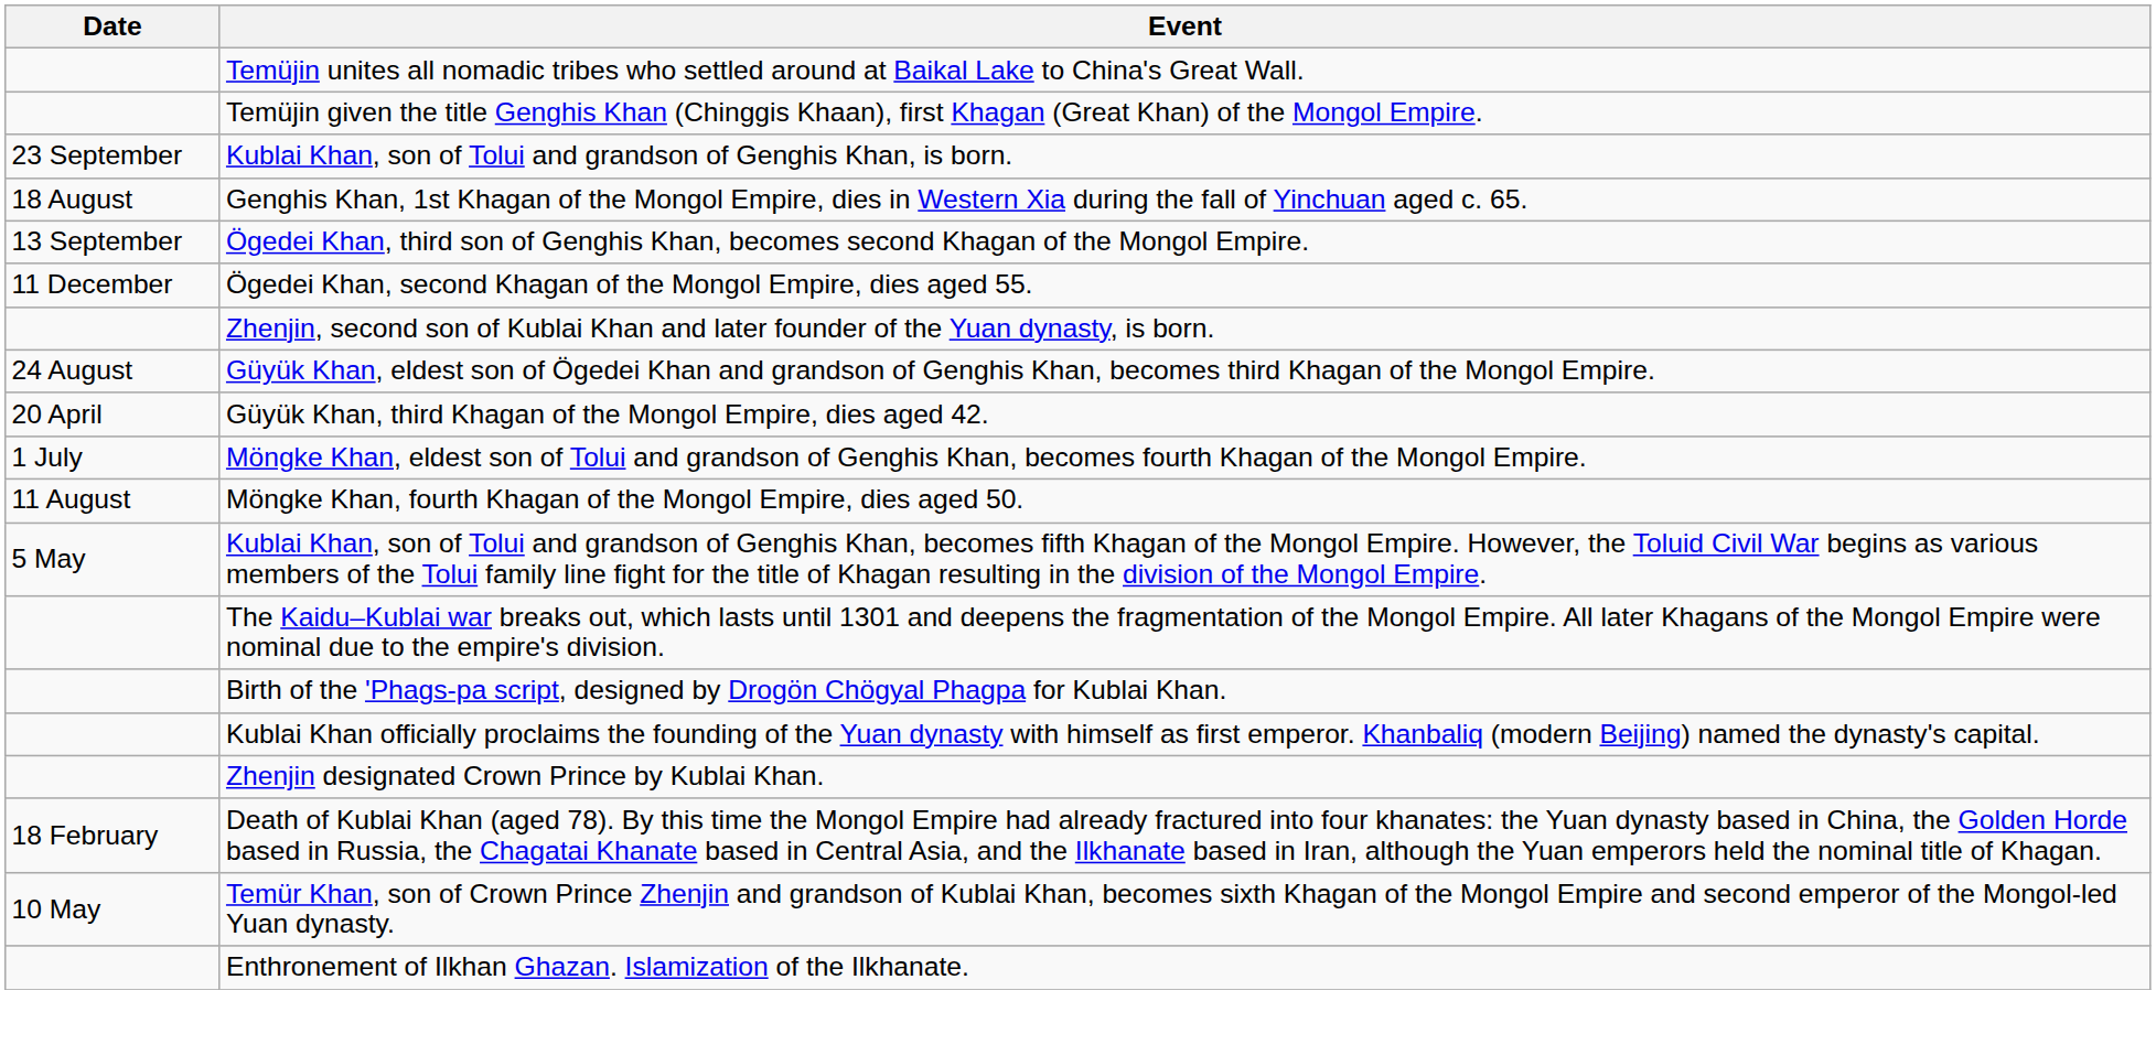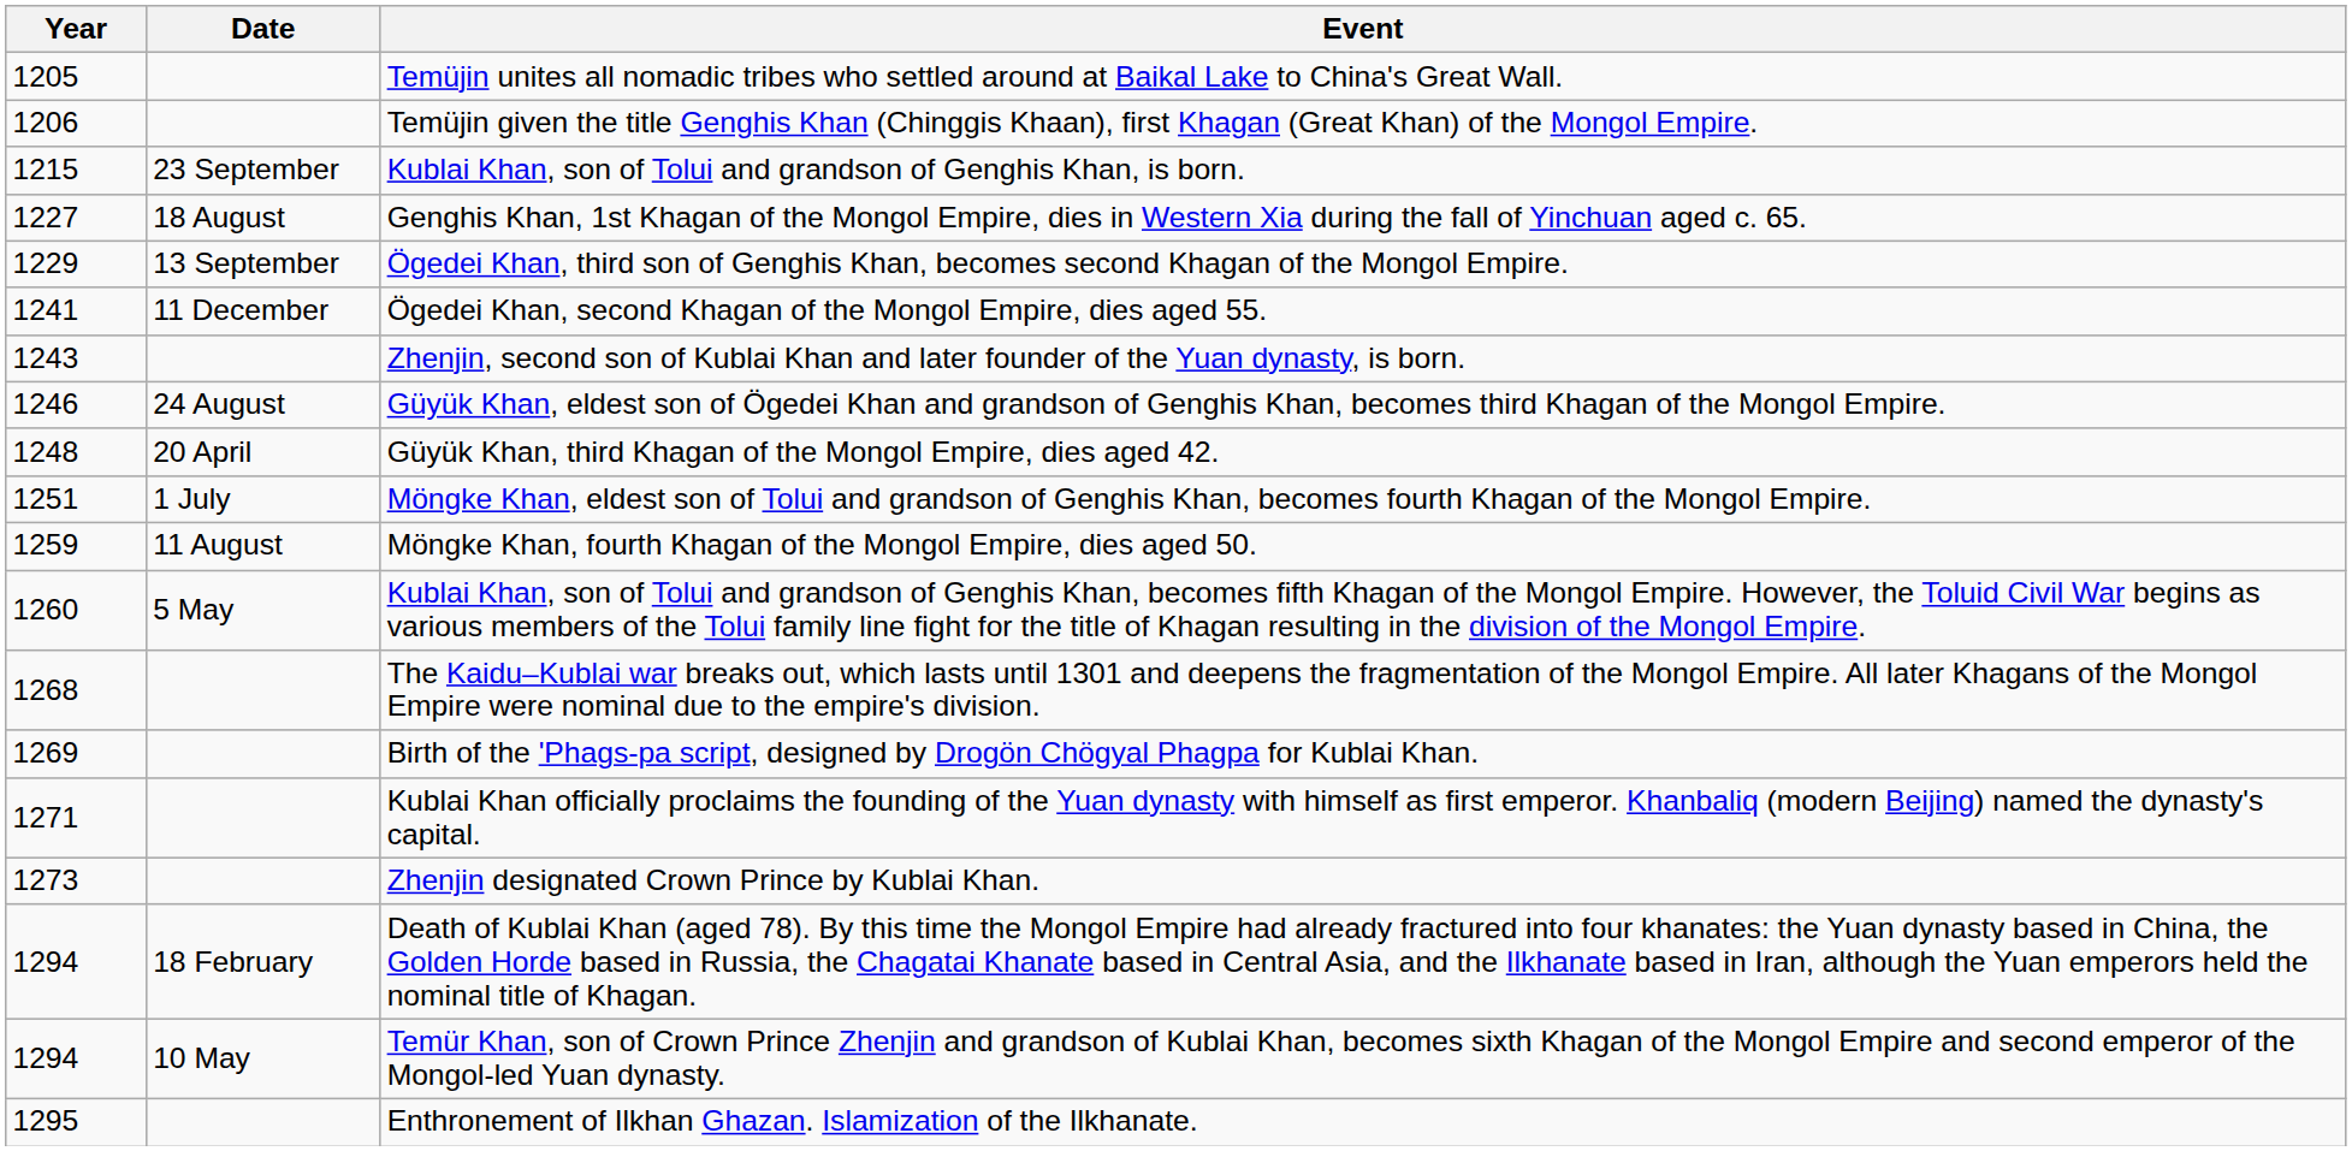+ column: Year | 1205 | 1206 | 1215 | 1227 | 1229 | 1241 | 1243 | 1246 | 1248 | 1251 | 1259 | 1260 | 1268 | 1269 | 1271 | 1273 | 1294 | 1294 | 1295
